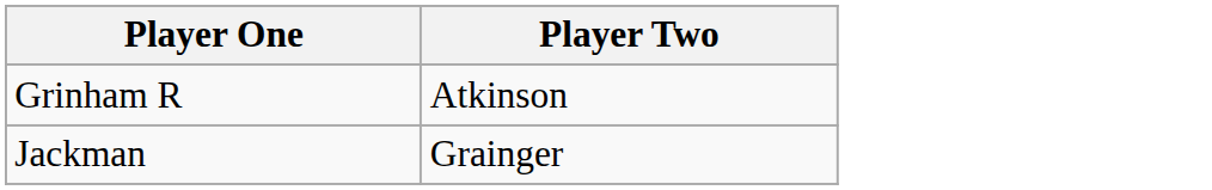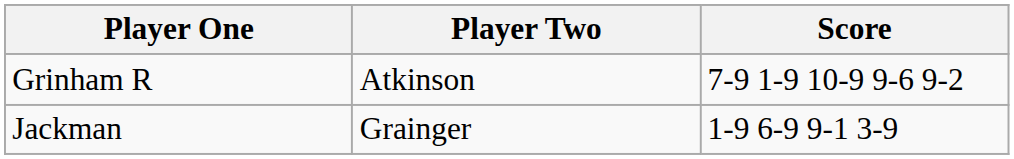+ column: Score | 7-9 1-9 10-9 9-6 9-2 | 1-9 6-9 9-1 3-9
